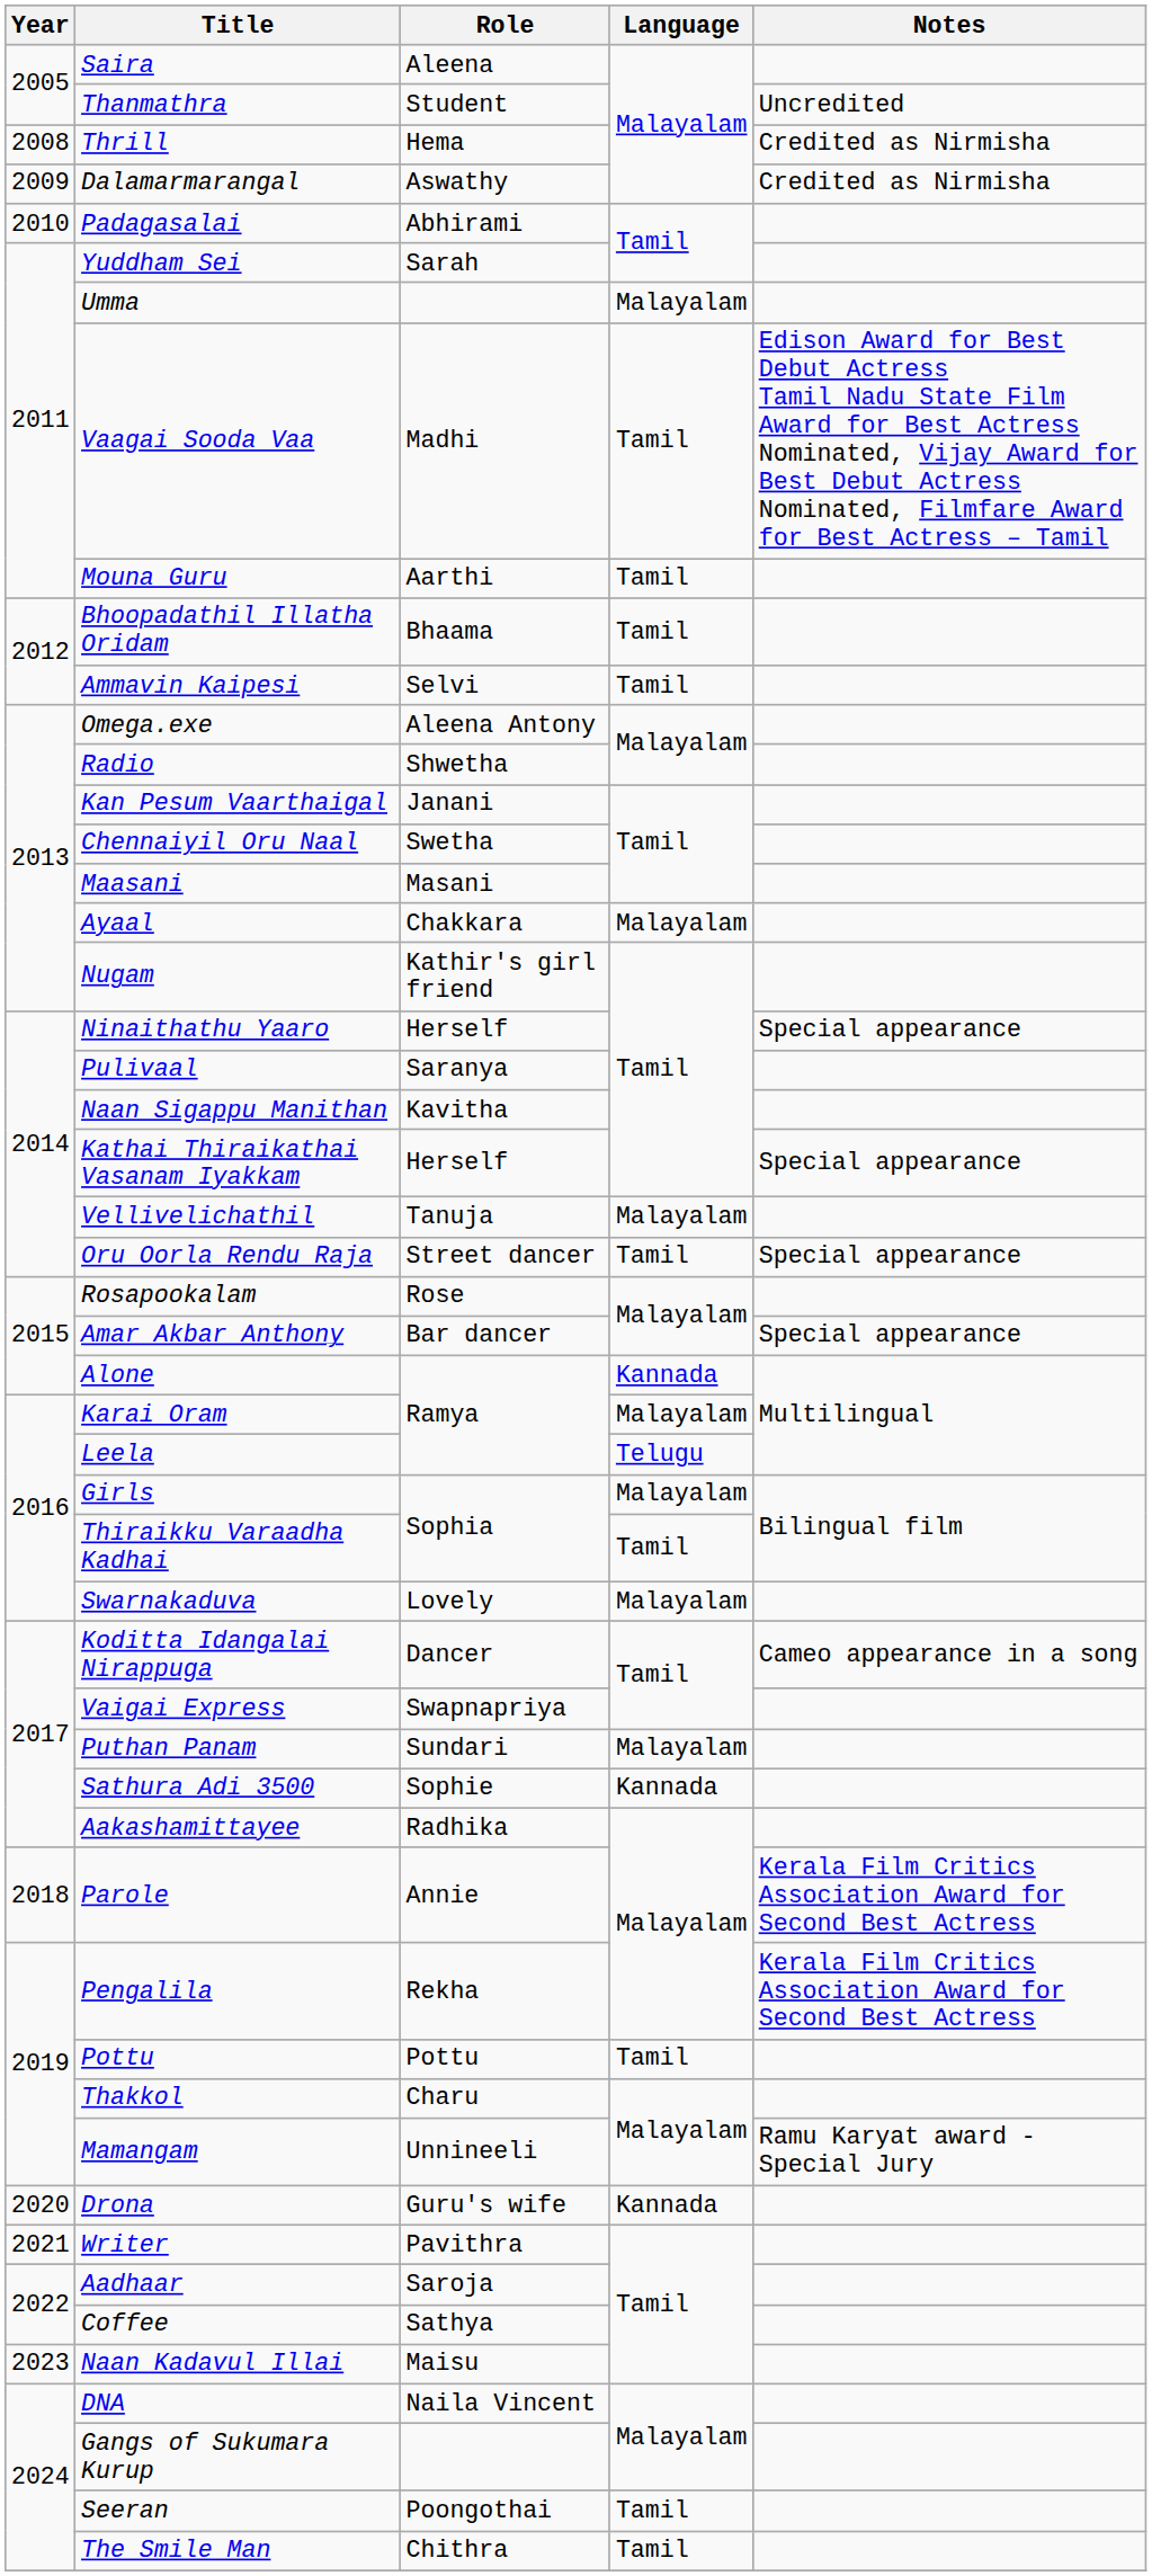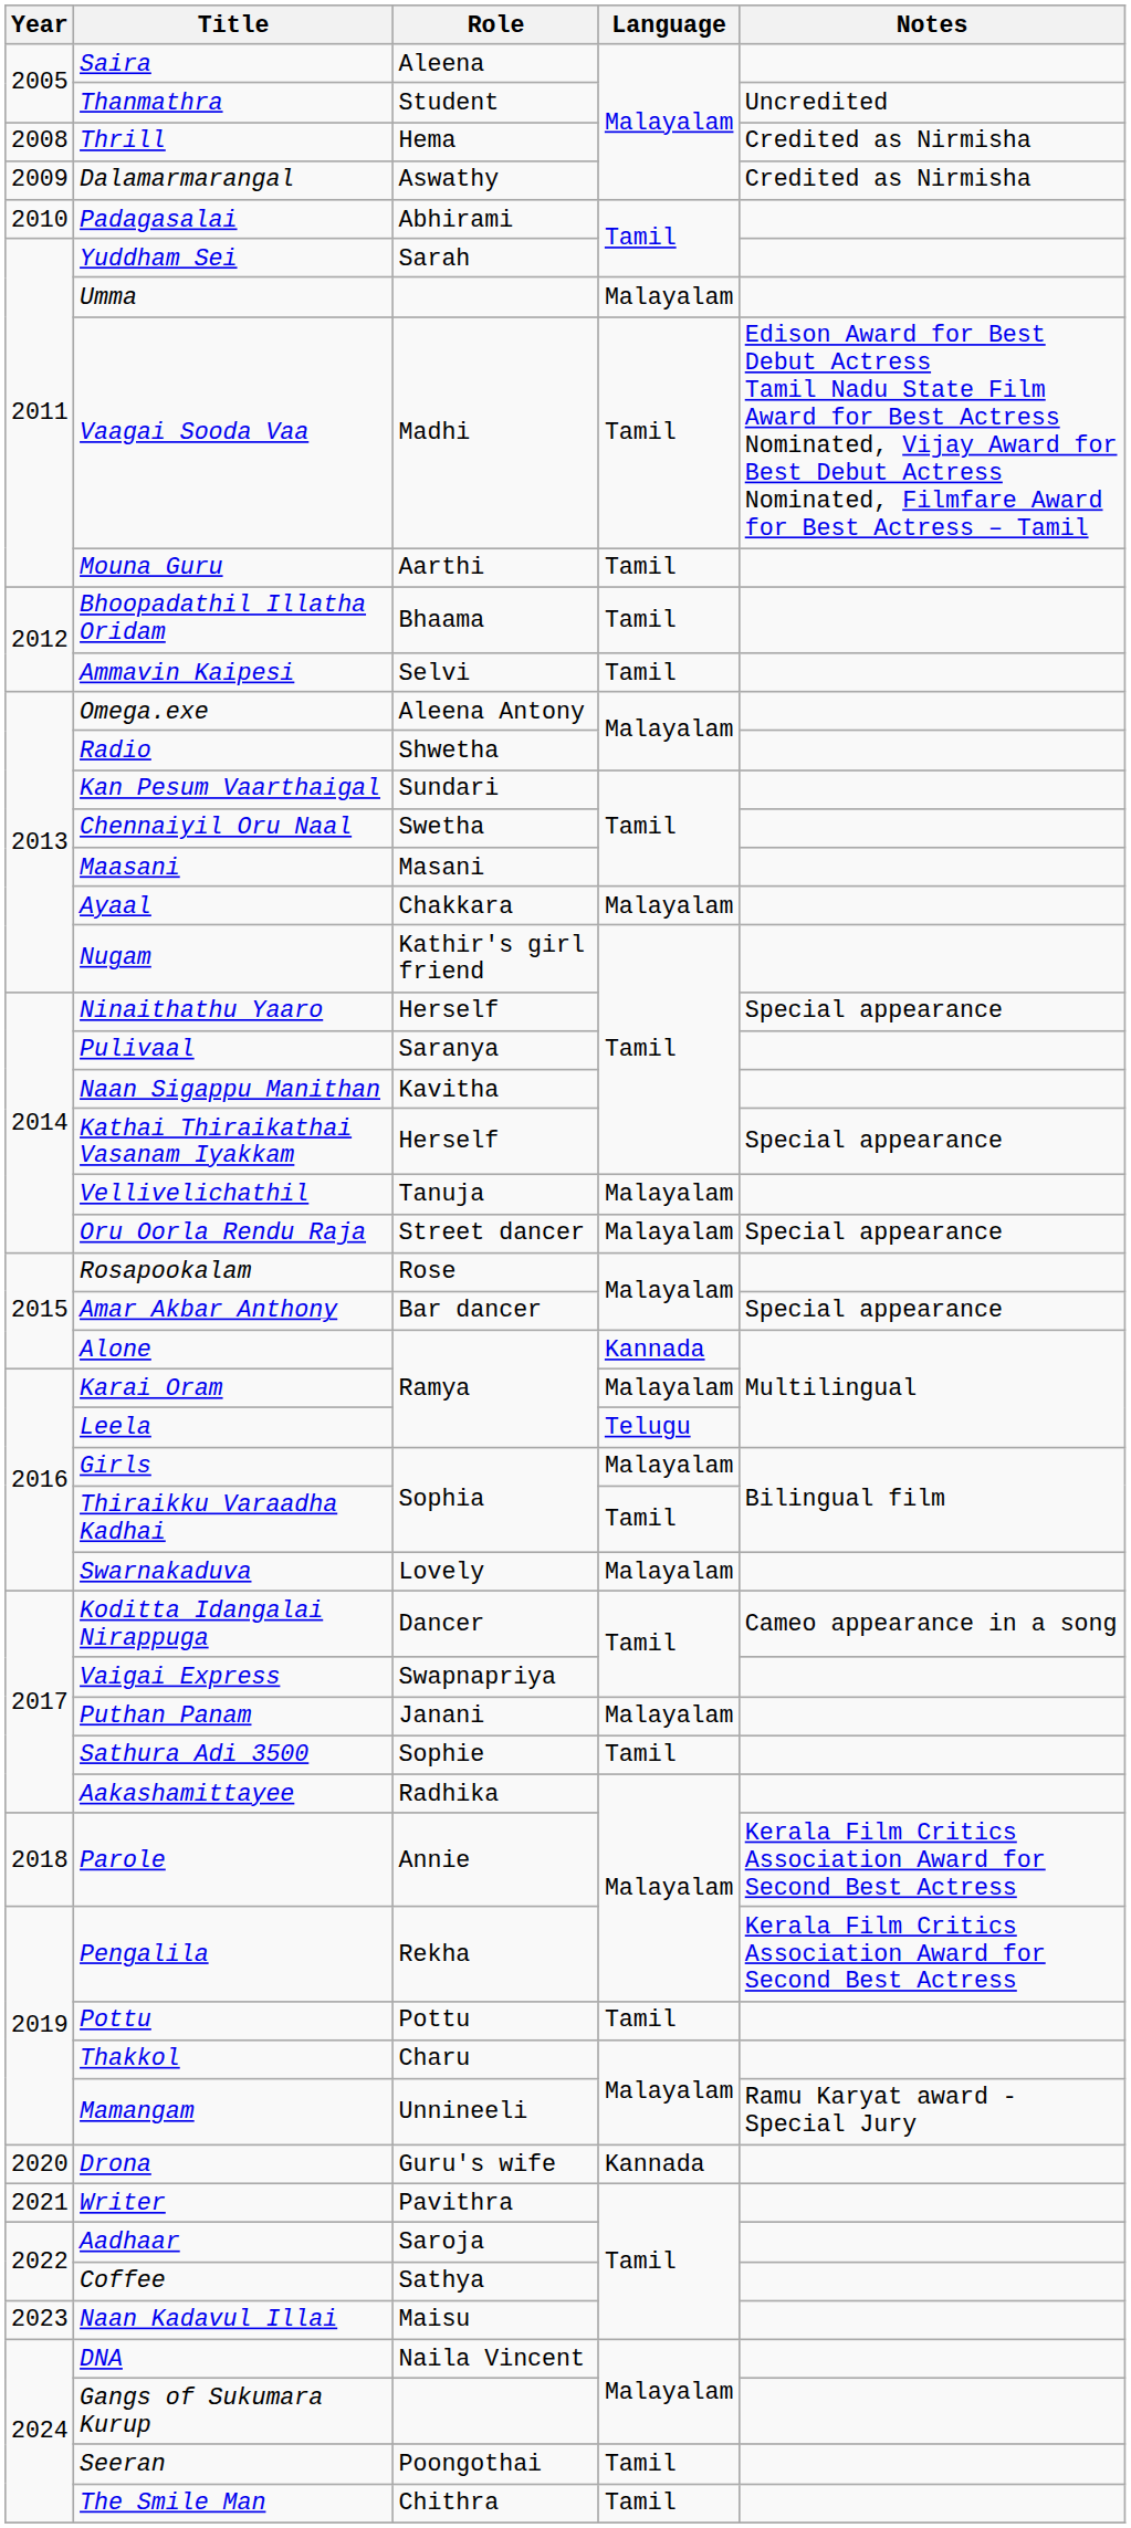Kan Pesum Vaarthaigal | Role: Janani -> Sundari
Oru Oorla Rendu Raja | Language: Tamil -> Malayalam
Puthan Panam | Role: Sundari -> Janani
Sathura Adi 3500 | Language: Kannada -> Tamil
